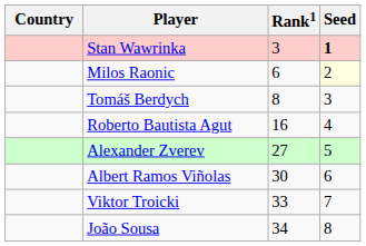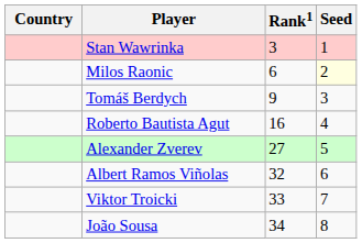Stan Wawrinka | Seed: bold -> normal
Tomáš Berdych | Rank1: 8 -> 9
Albert Ramos Viñolas | Rank1: 30 -> 32
